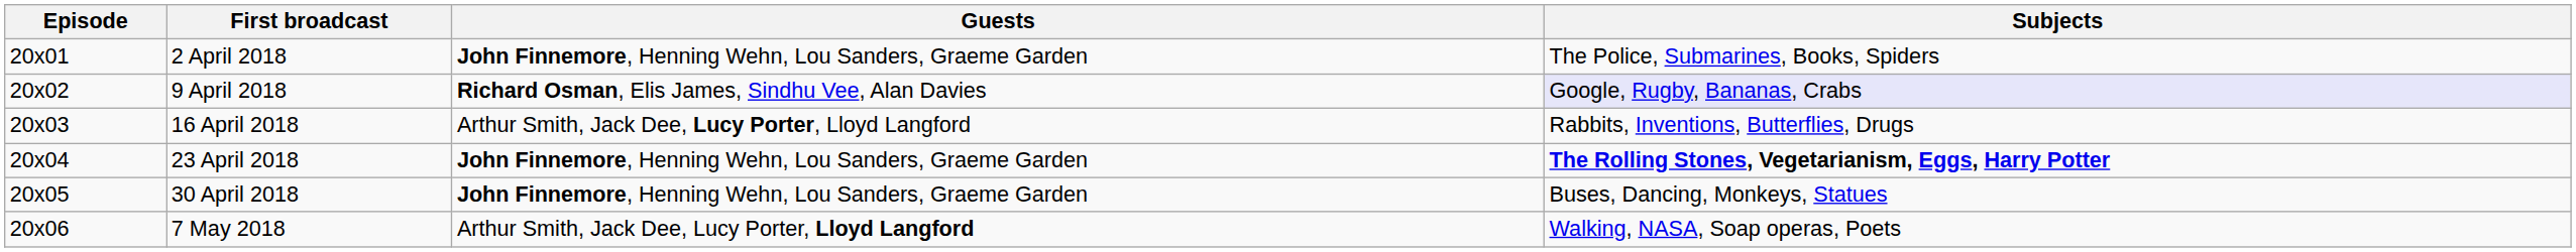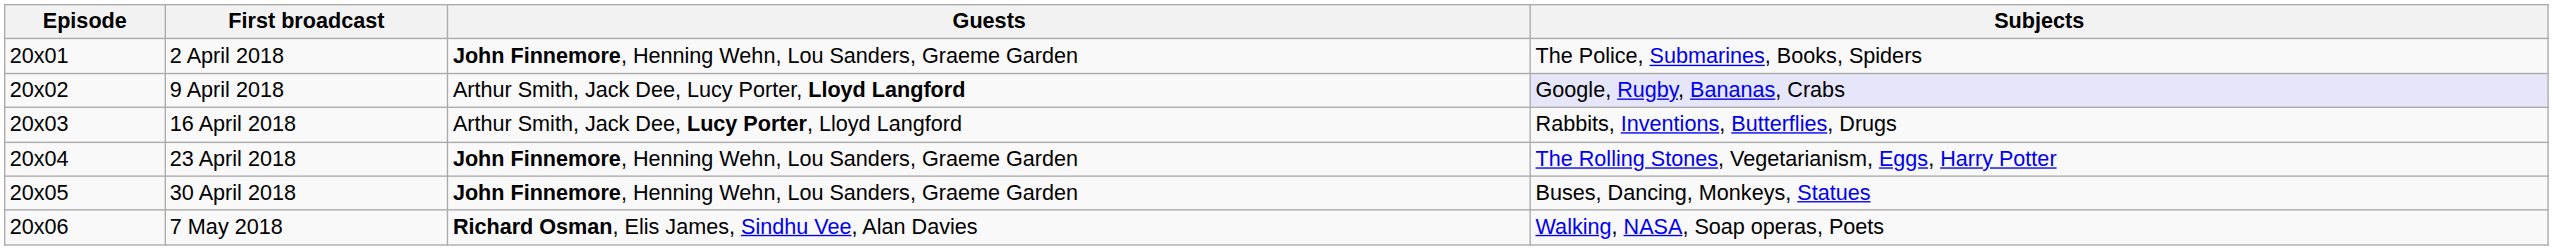9 April 2018 | Guests: Richard Osman, Elis James, Sindhu Vee, Alan Davies -> Arthur Smith, Jack Dee, Lucy Porter, Lloyd Langford
23 April 2018 | Subjects: bold -> normal
7 May 2018 | Guests: Arthur Smith, Jack Dee, Lucy Porter, Lloyd Langford -> Richard Osman, Elis James, Sindhu Vee, Alan Davies
